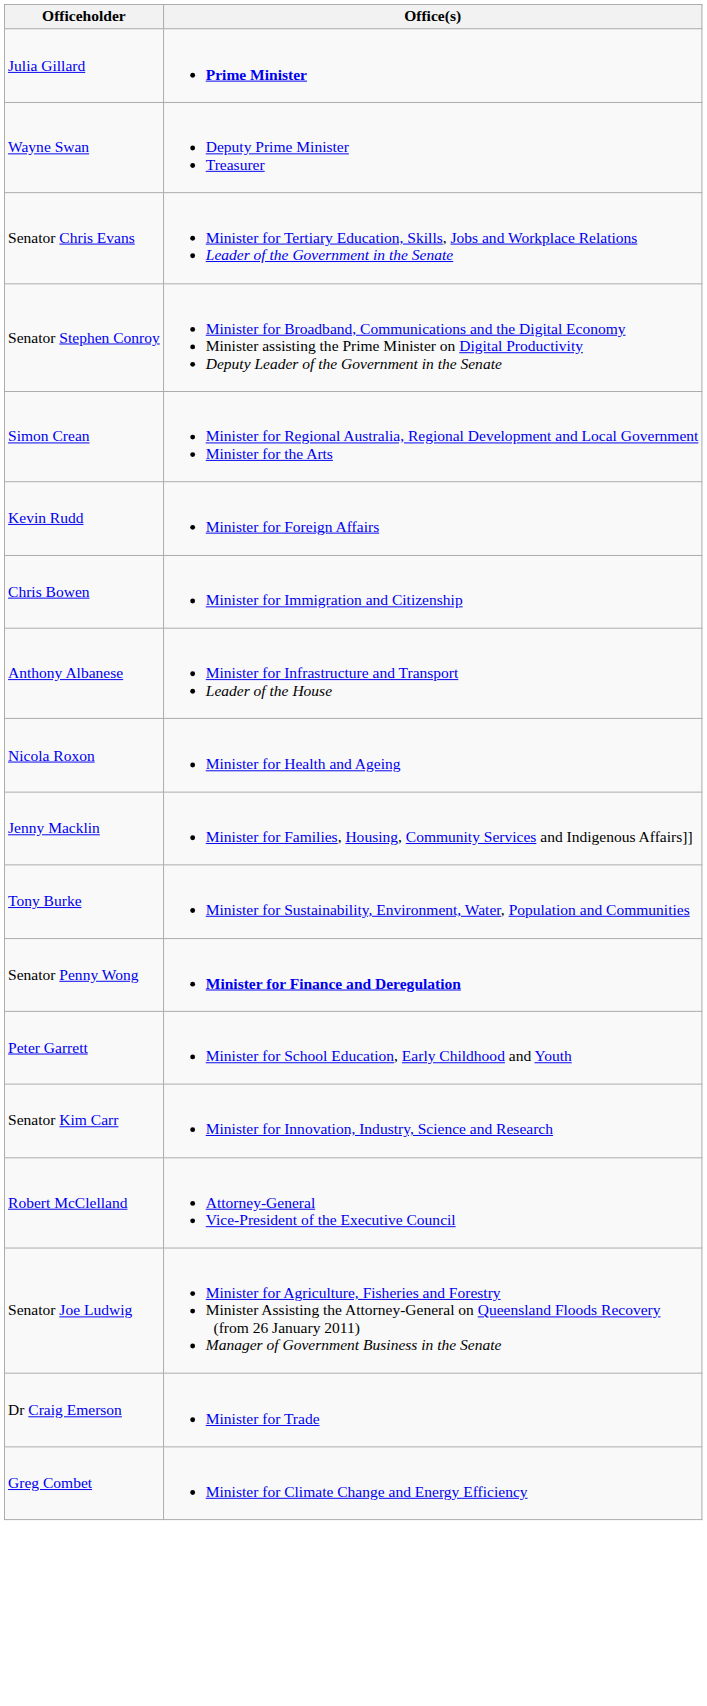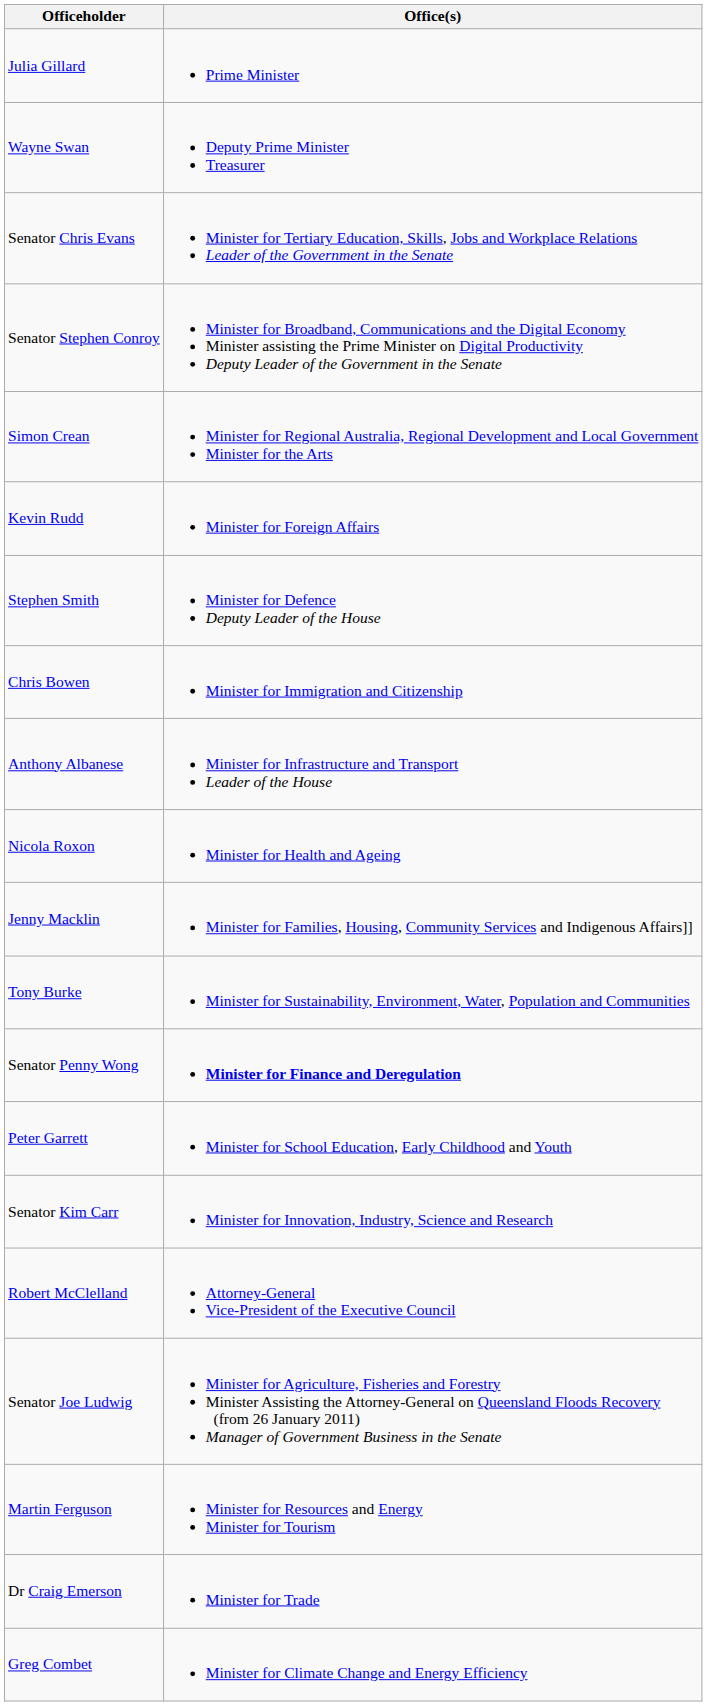Julia Gillard | Office(s): bold -> normal
+ row: Stephen Smith | Minister for Defence Deputy Leader of the House
+ row: Martin Ferguson | Minister for Resources and Energy Minister for Tourism
